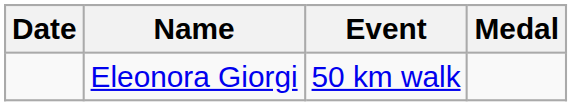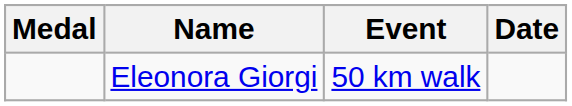columns swapped: Medal <-> Date
